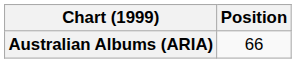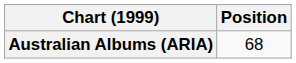Australian Albums (ARIA) | Position: 66 -> 68
